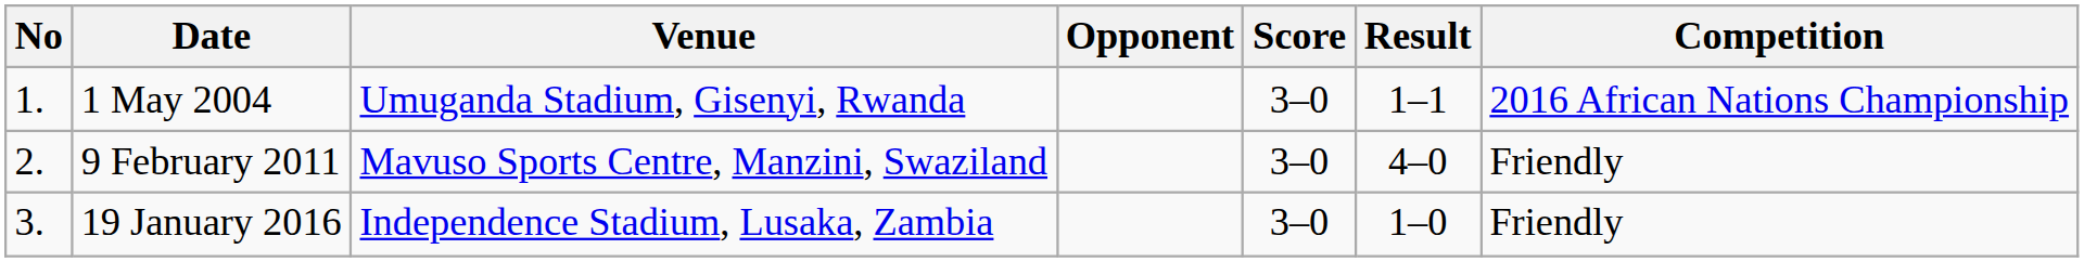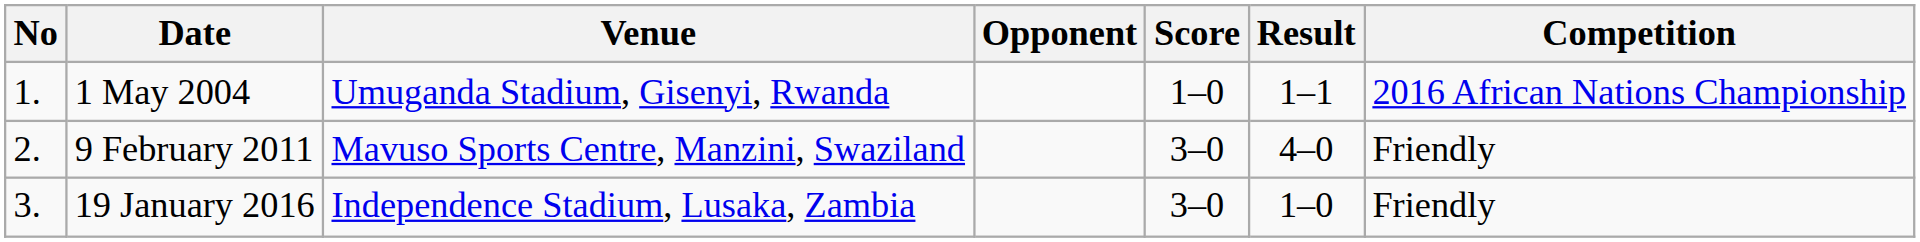1 May 2004 | Score: 3–0 -> 1–0
